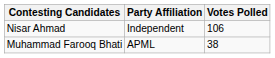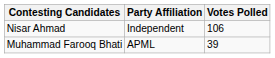Muhammad Farooq Bhati | Votes Polled: 38 -> 39
